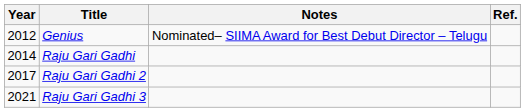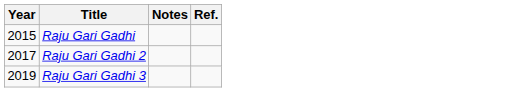- row: 2012 | Genius | Nominated– SIIMA Award for Best Debut Director – Telugu
Raju Gari Gadhi | Year: 2014 -> 2015
Raju Gari Gadhi 3 | Year: 2021 -> 2019
